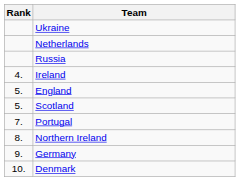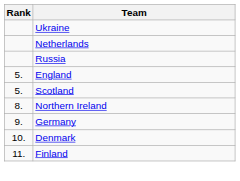- row: 4. | Ireland
- row: 7. | Portugal
+ row: 11. | Finland
